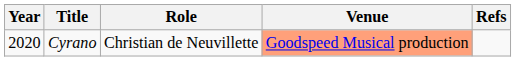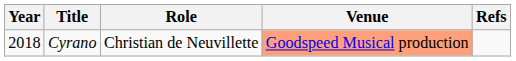Cyrano | Year: 2020 -> 2018
